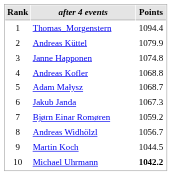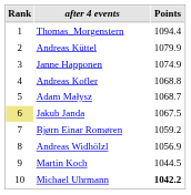Janne Happonen | Points: 1074.8 -> 1074.9
Jakub Janda | Rank: no background -> khaki background
Jakub Janda | Points: 1067.3 -> 1067.5
Andreas Widhölzl | Points: 1056.7 -> 1056.9
